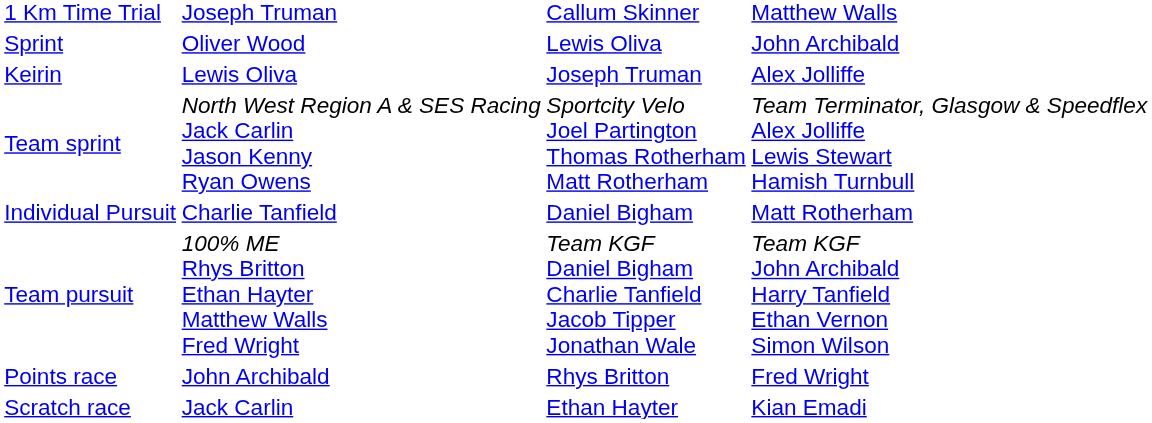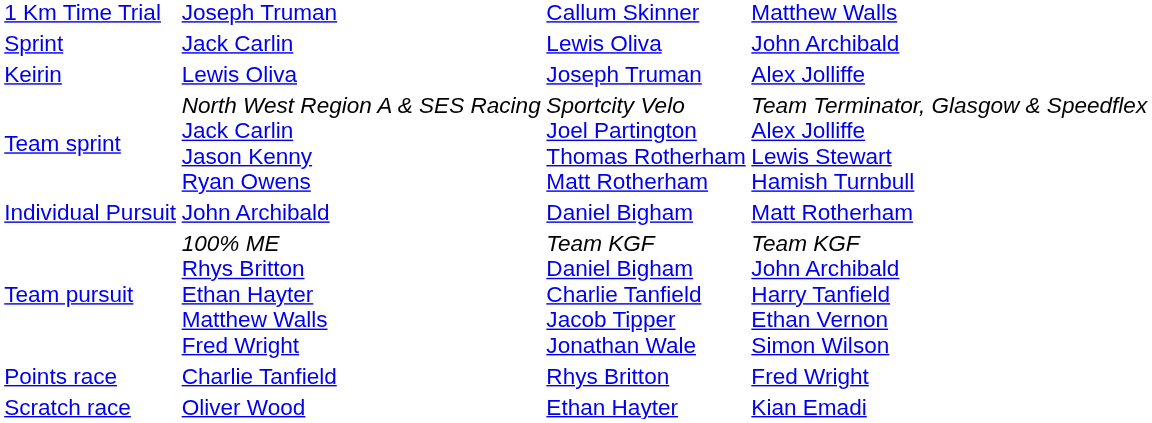Sprint | column 2: Oliver Wood -> Jack Carlin
Individual Pursuit | column 2: Charlie Tanfield -> John Archibald
Points race | column 2: John Archibald -> Charlie Tanfield
Scratch race | column 2: Jack Carlin -> Oliver Wood
